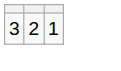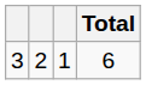+ column: Total | 6
